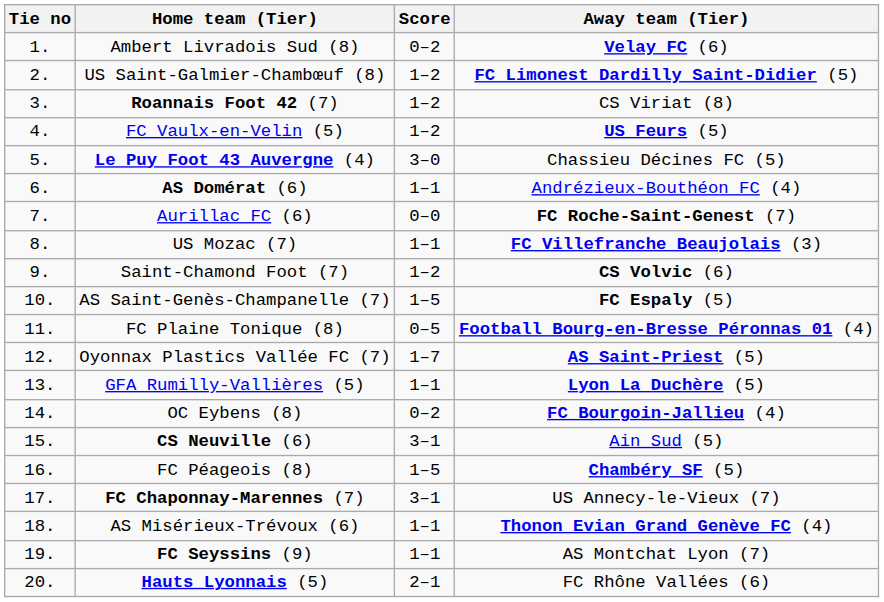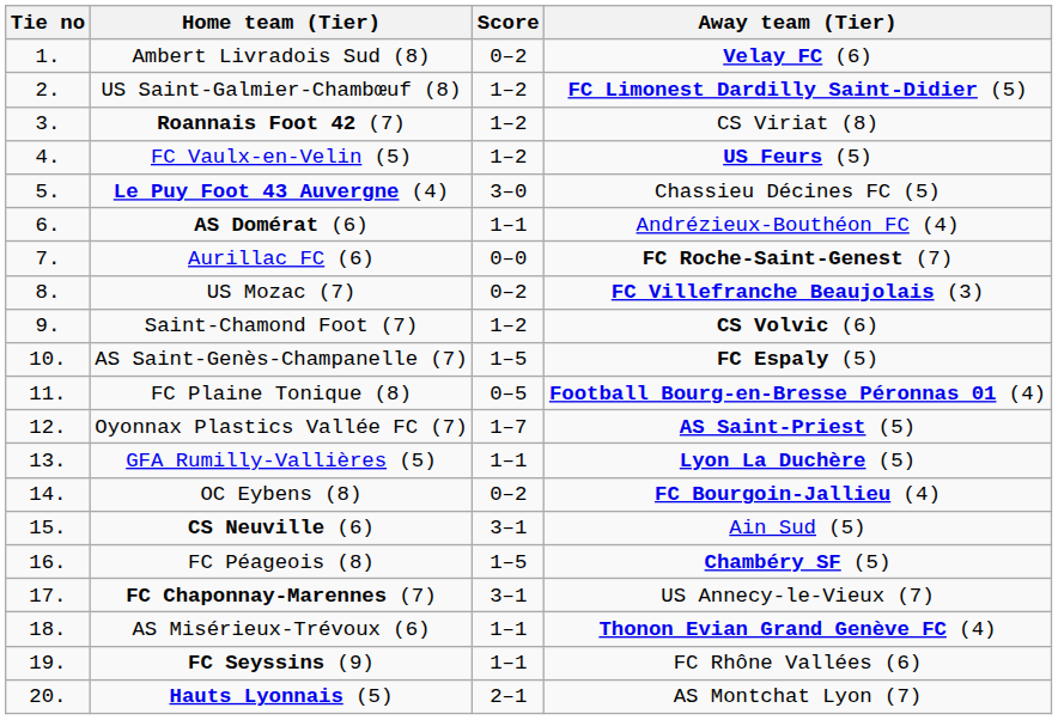US Mozac (7) | Score: 1–1 -> 0–2
FC Seyssins (9) | Away team (Tier): AS Montchat Lyon (7) -> FC Rhône Vallées (6)
Hauts Lyonnais (5) | Away team (Tier): FC Rhône Vallées (6) -> AS Montchat Lyon (7)
